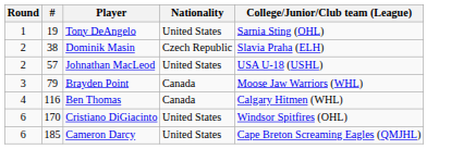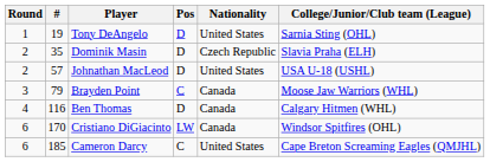+ column: Pos | D | D | D | C | D | LW | C
Dominik Masin | #: 38 -> 35
Cristiano DiGiacinto | Nationality: United States -> Canada
